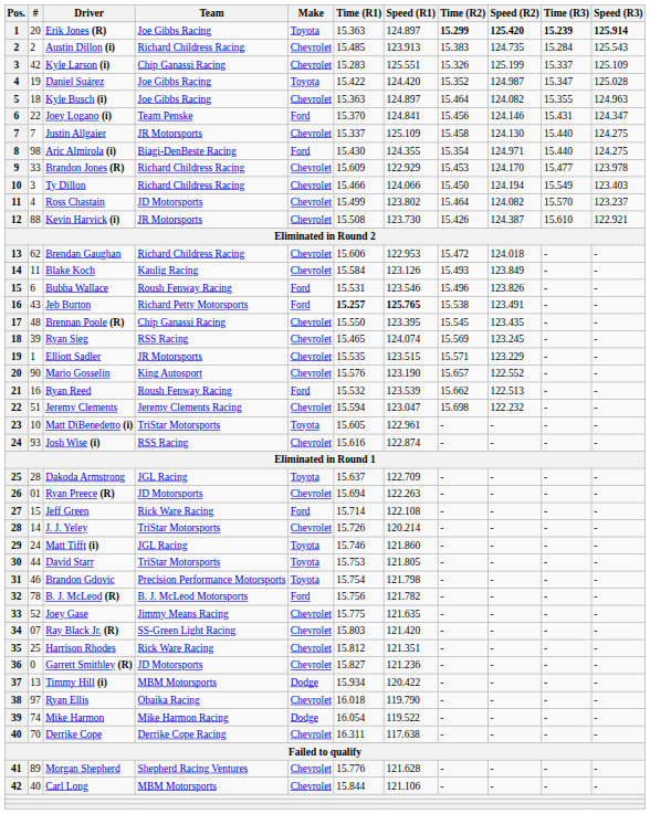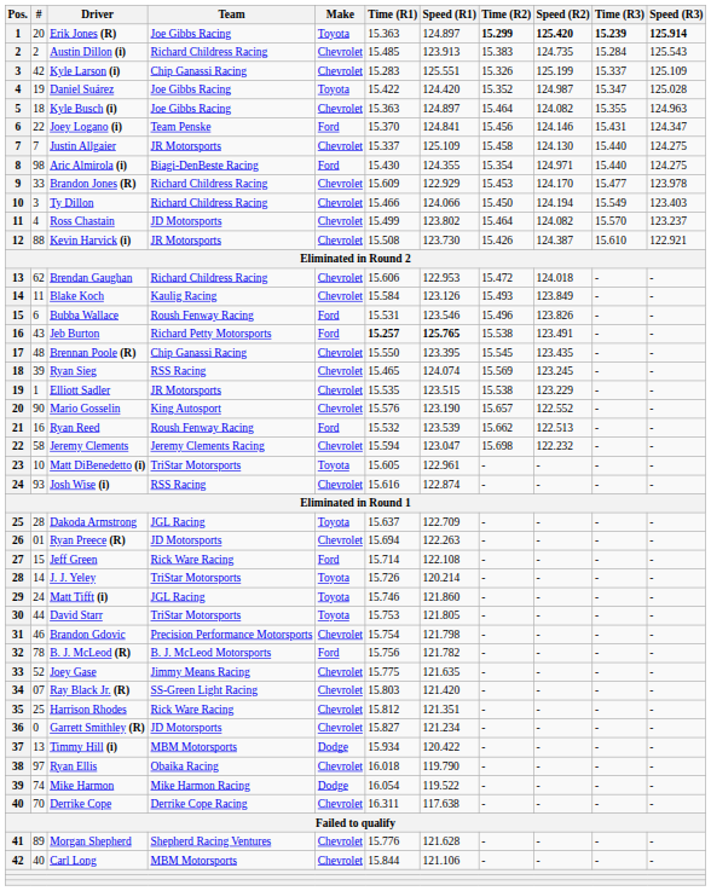Elliott Sadler | Time (R2): 15.571 -> 15.538
Jeremy Clements | #: 51 -> 58
J. J. Yeley | Make: Chevrolet -> Toyota
Brandon Gdovic | Make: Toyota -> Chevrolet
Garrett Smithley (R) | Speed (R1): 121.236 -> 121.234
